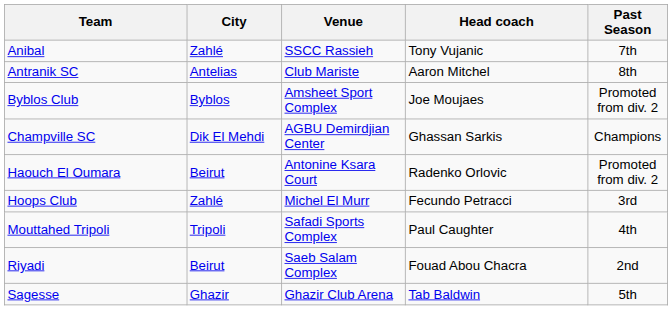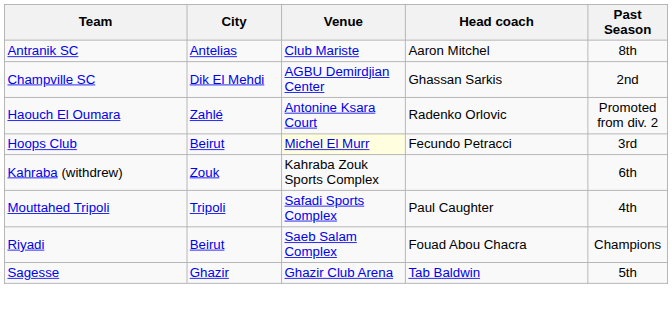- row: Anibal | Zahlé | SSCC Rassieh | Tony Vujanic | 7th
- row: Byblos Club | Byblos | Amsheet Sport Complex | Joe Moujaes | Promoted from div. 2
Champville SC | Past Season: Champions -> 2nd
Haouch El Oumara | City: Beirut -> Zahlé
Hoops Club | City: Zahlé -> Beirut
Hoops Club | Venue: no background -> lightyellow background
+ row: Kahraba (withdrew) | Zouk | Kahraba Zouk Sports Complex | 6th
Riyadi | Past Season: 2nd -> Champions
